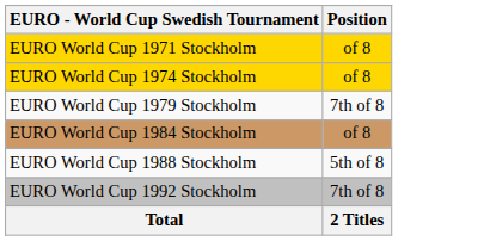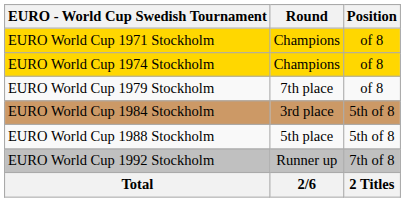+ column: Round | Champions | Champions | 7th place | 3rd place | 5th place | Runner up | 2/6
EURO World Cup 1979 Stockholm | Position: 7th of 8 -> of 8
EURO World Cup 1984 Stockholm | Position: of 8 -> 5th of 8
